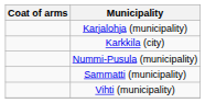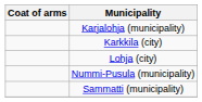+ row: Lohja (city)
- row: Vihti (municipality)
